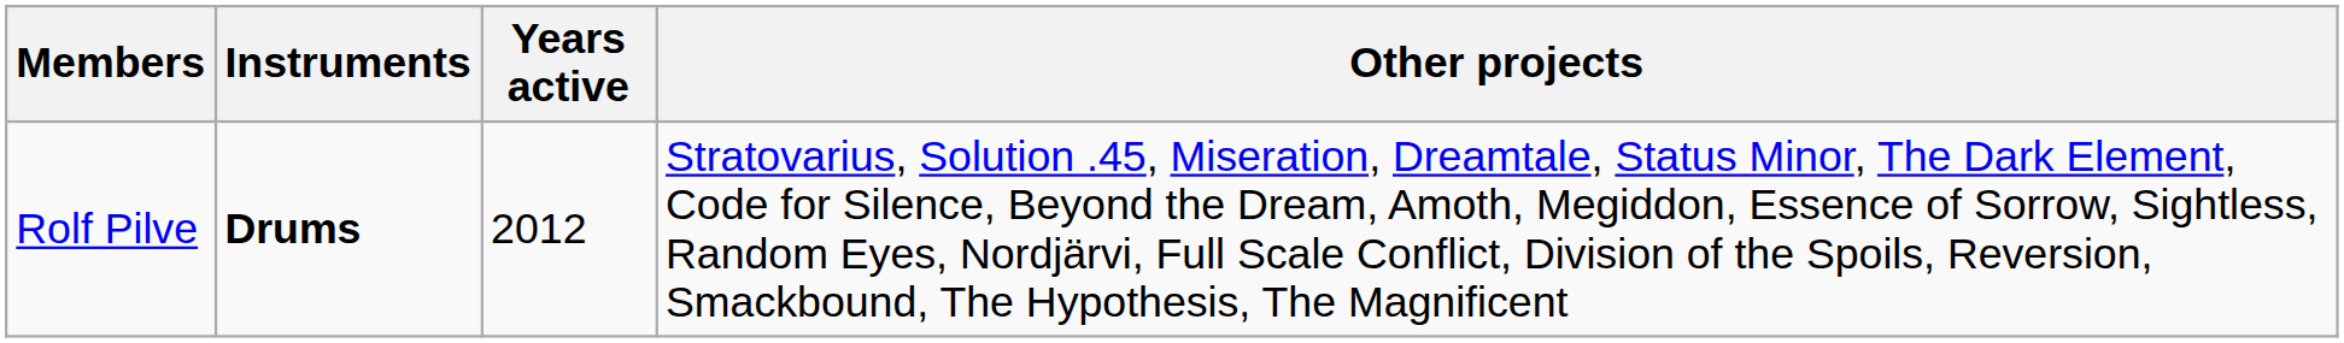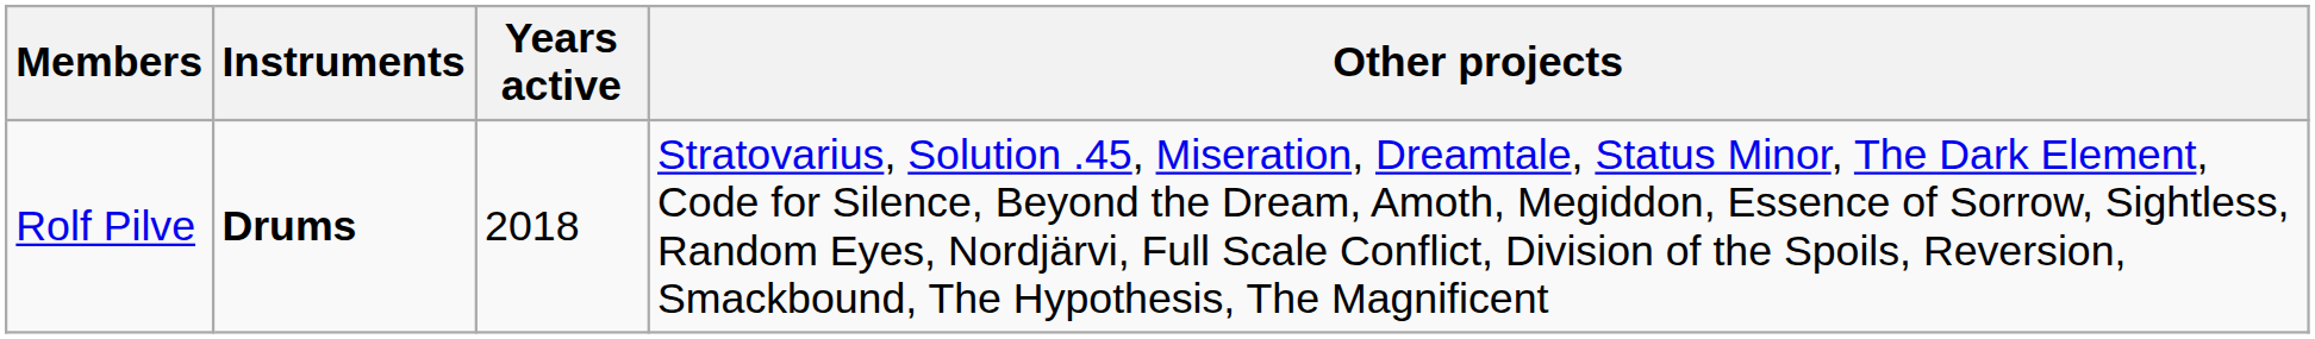Rolf Pilve | Years active: 2012 -> 2018
